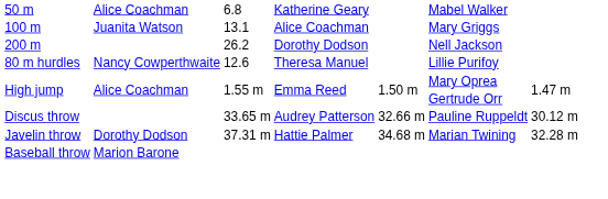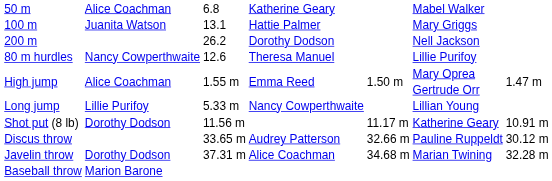100 m | column 4: Alice Coachman -> Hattie Palmer
+ row: Long jump | Lillie Purifoy | 5.33 m | Nancy Cowperthwaite | Lillian Young
+ row: Shot put (8 lb) | Dorothy Dodson | 11.56 m | 11.17 m | Katherine Geary | 10.91 m
Javelin throw | column 4: Hattie Palmer -> Alice Coachman
